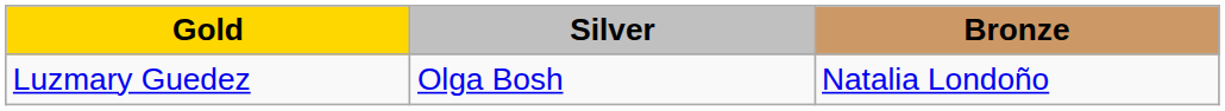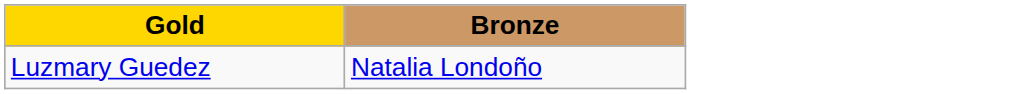- column: Silver | Olga Bosh
